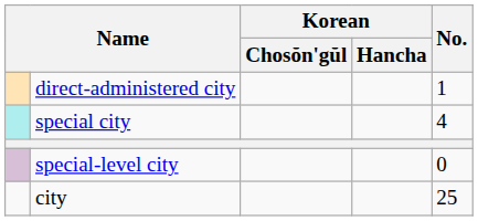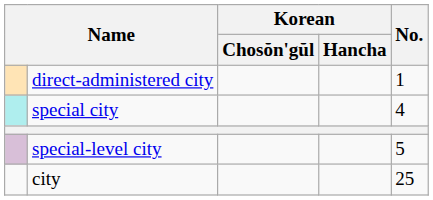special-level city | No.: 0 -> 5
